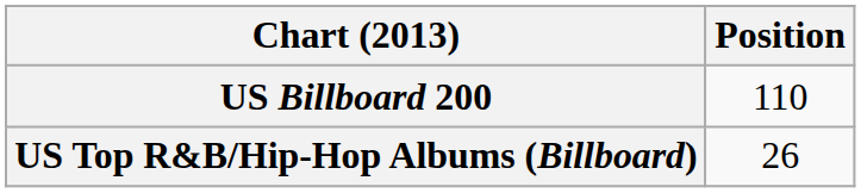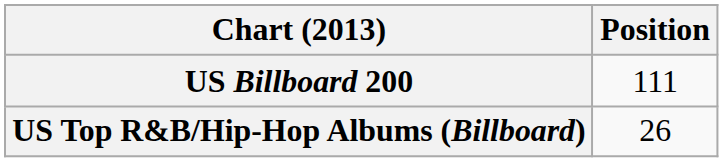US Billboard 200 | Position: 110 -> 111
